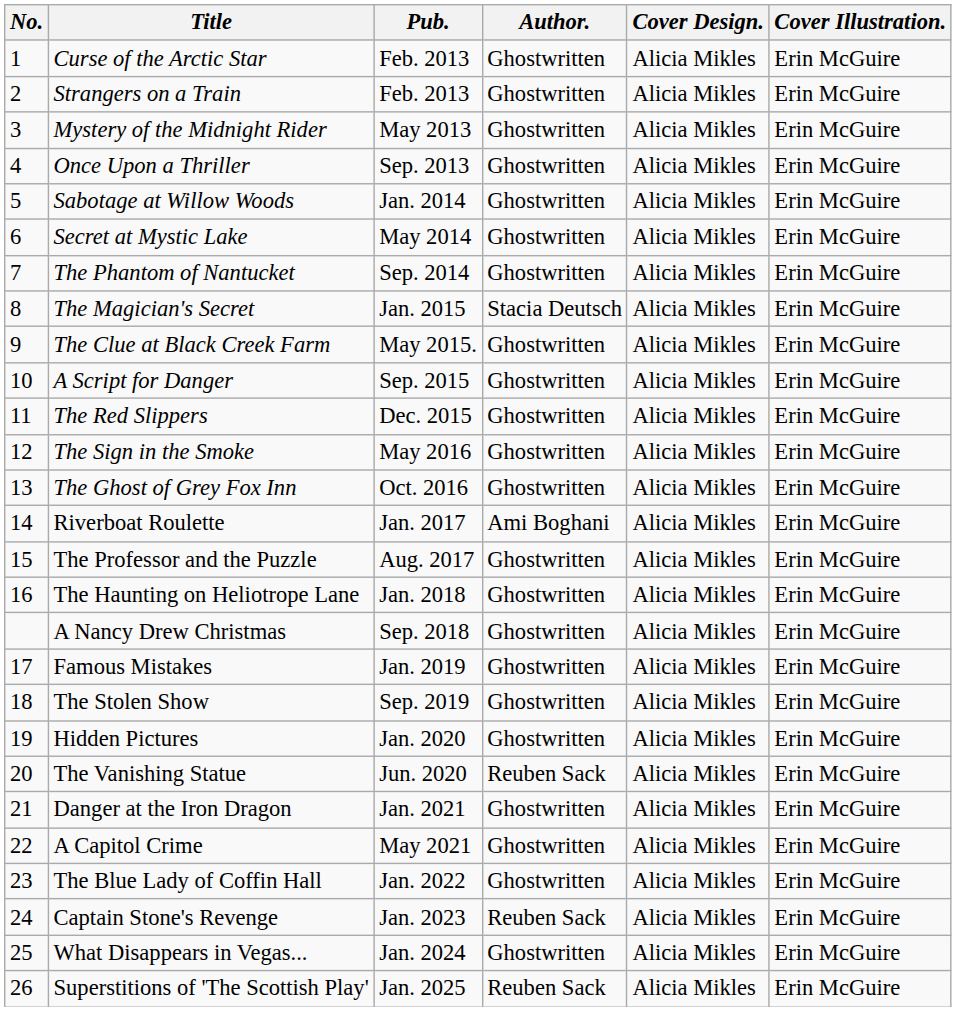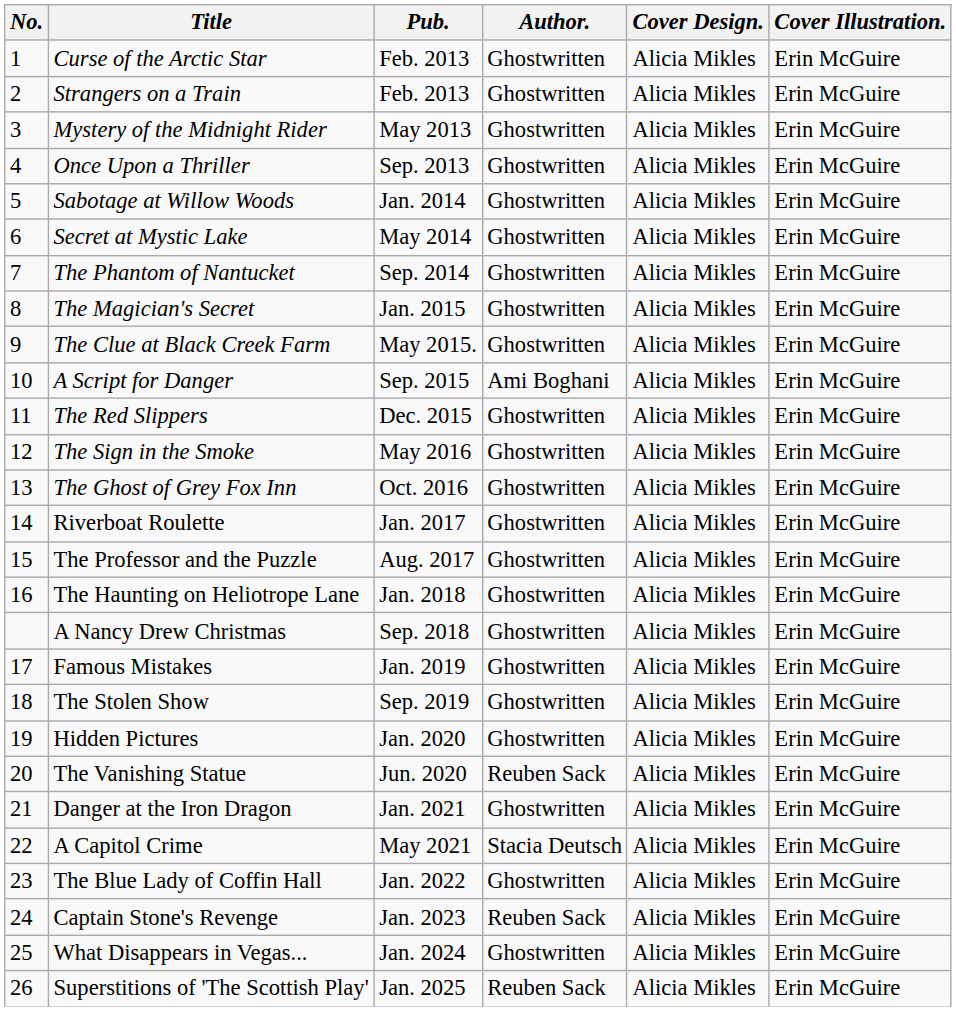The Magician's Secret | Author.: Stacia Deutsch -> Ghostwritten
A Script for Danger | Author.: Ghostwritten -> Ami Boghani
Riverboat Roulette | Author.: Ami Boghani -> Ghostwritten
A Capitol Crime | Author.: Ghostwritten -> Stacia Deutsch
